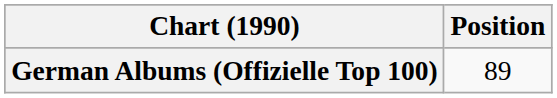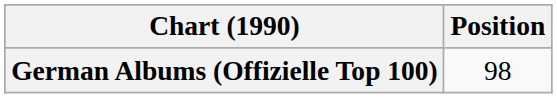German Albums (Offizielle Top 100) | Position: 89 -> 98
